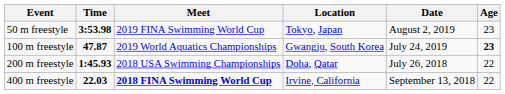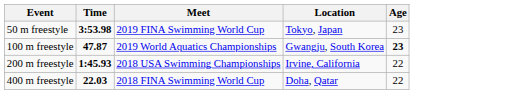- column: Date | August 2, 2019 | July 24, 2019 | July 26, 2018 | September 13, 2018
200 m freestyle | Location: Doha, Qatar -> Irvine, California
400 m freestyle | Meet: bold -> normal
400 m freestyle | Location: Irvine, California -> Doha, Qatar
